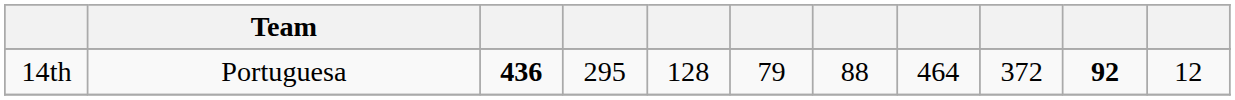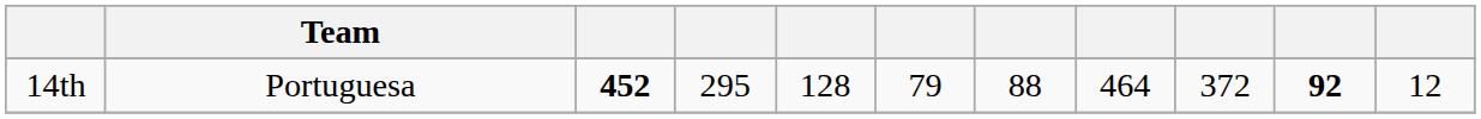14th | column 3: 436 -> 452
